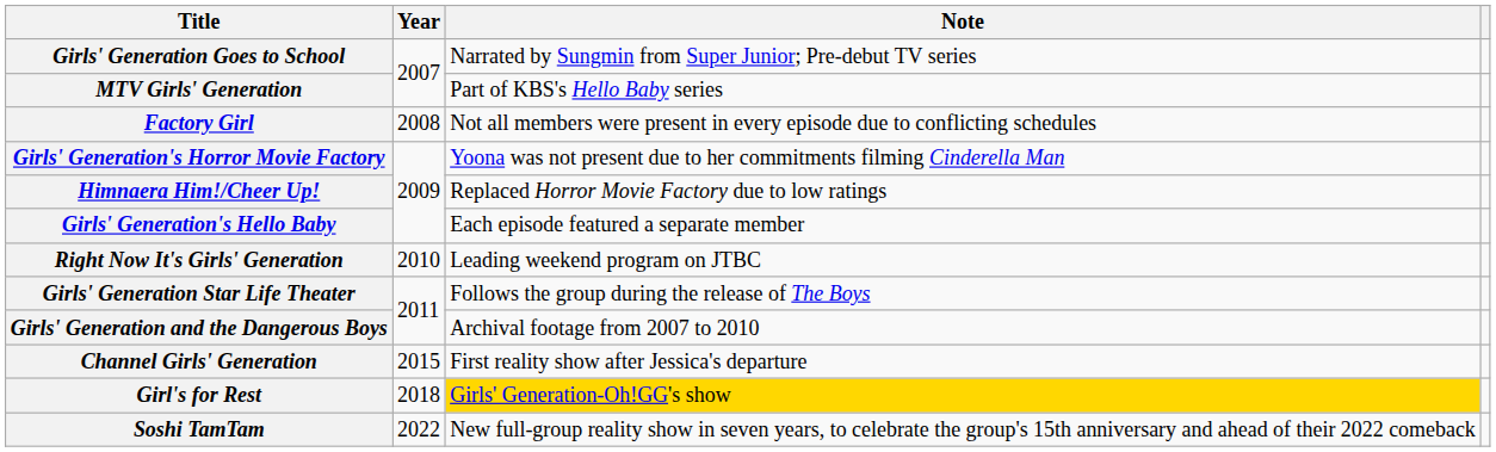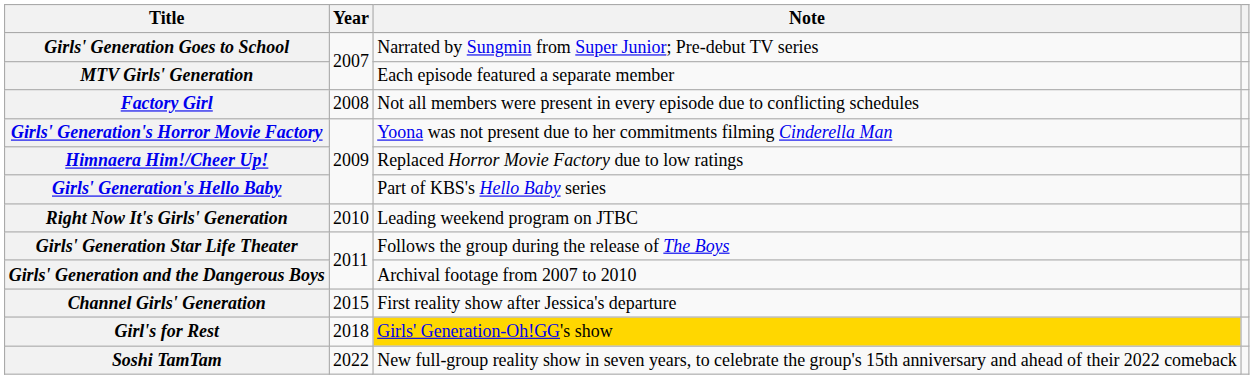MTV Girls' Generation | Note: Part of KBS's Hello Baby series -> Each episode featured a separate member
Girls' Generation's Hello Baby | Note: Each episode featured a separate member -> Part of KBS's Hello Baby series
